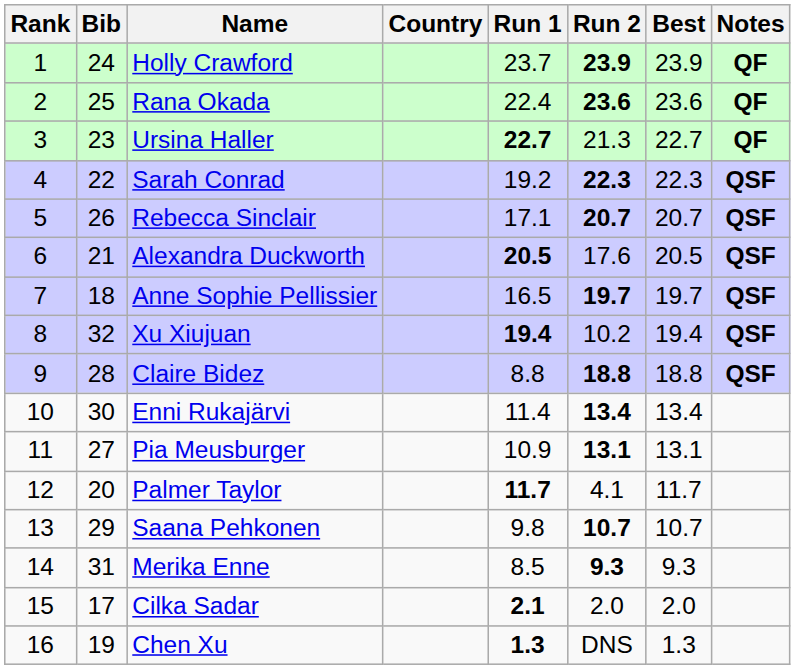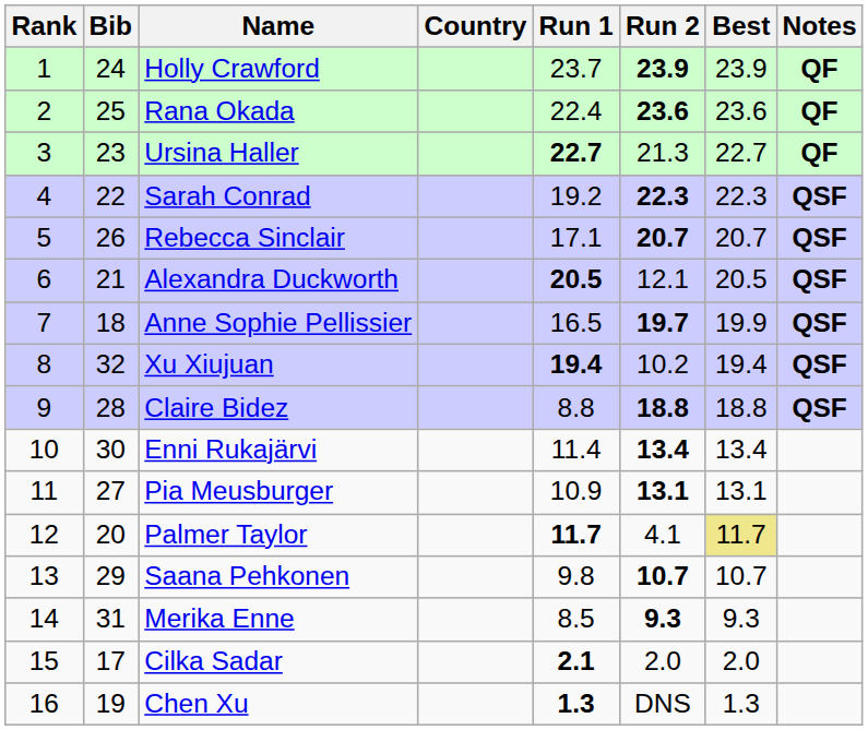Alexandra Duckworth | Run 2: 17.6 -> 12.1
Anne Sophie Pellissier | Best: 19.7 -> 19.9
Palmer Taylor | Best: no background -> khaki background
